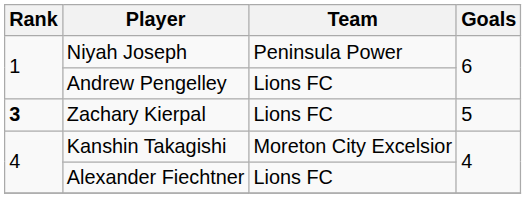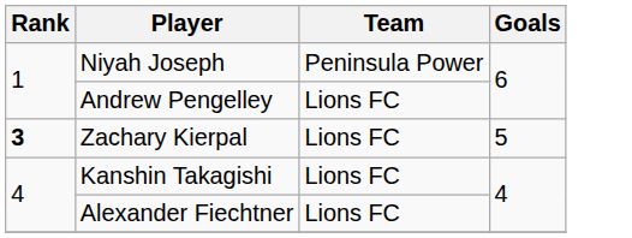Kanshin Takagishi | Team: Moreton City Excelsior -> Lions FC
